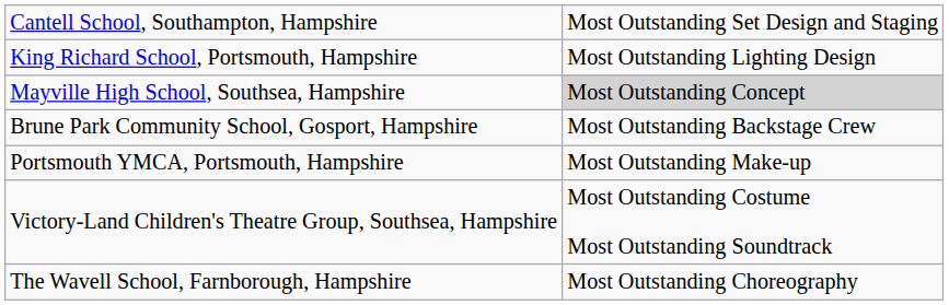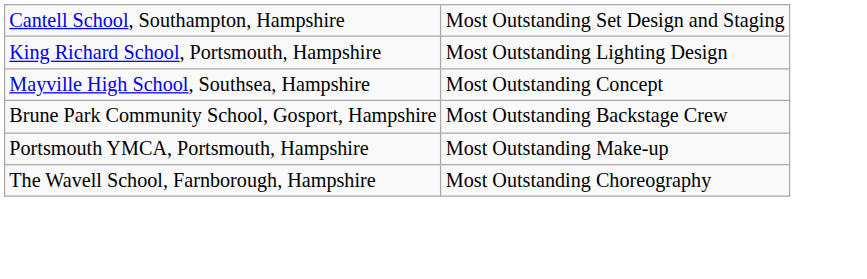Mayville High School, Southsea, Hampshire | column 2: lightgrey background -> no background
- row: Victory-Land Children's Theatre Group, Southsea, Hampshire | Most Outstanding Costume Most Outstanding Soundtrack
